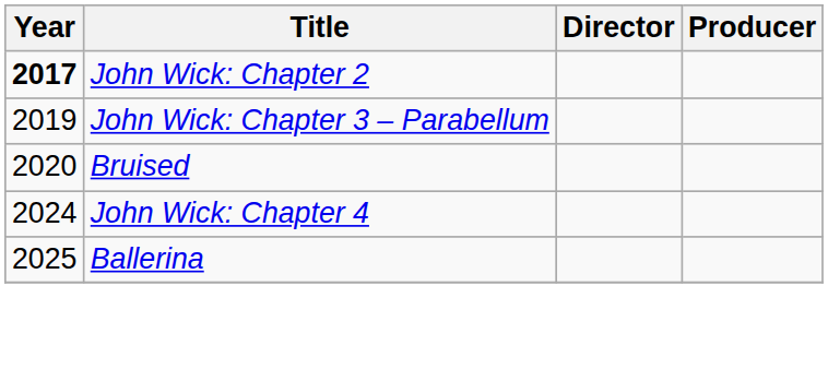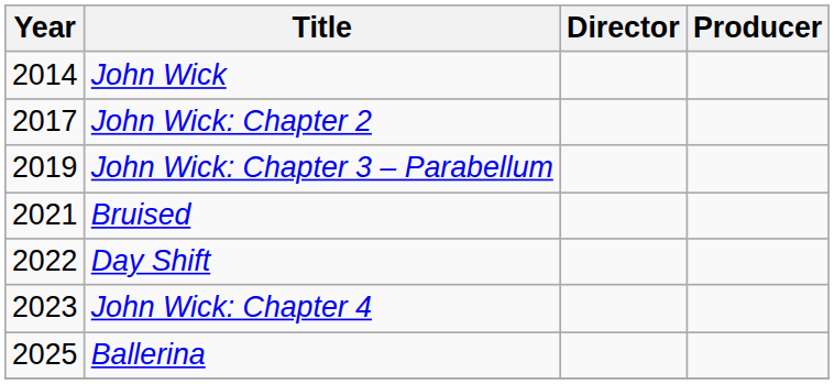+ row: 2014 | John Wick
John Wick: Chapter 2 | Year: bold -> normal
Bruised | Year: 2020 -> 2021
+ row: 2022 | Day Shift
John Wick: Chapter 4 | Year: 2024 -> 2023
